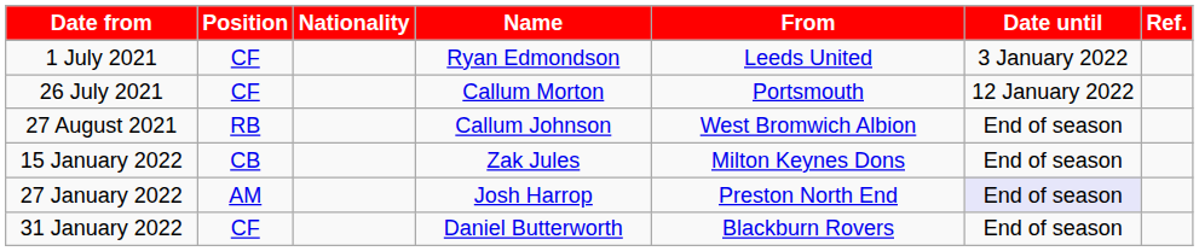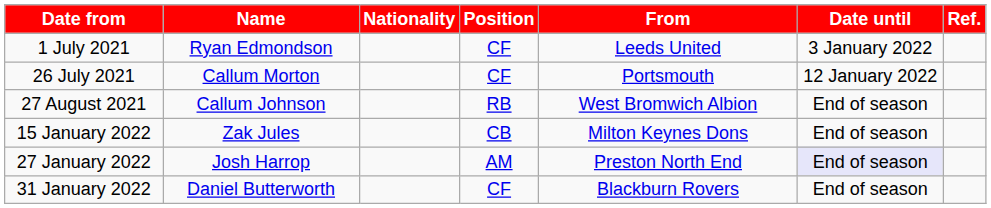columns swapped: Position <-> Name
